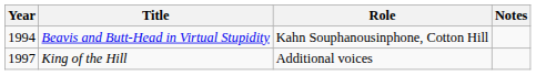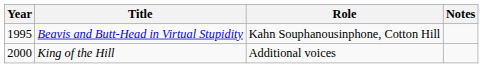Beavis and Butt-Head in Virtual Stupidity | Year: 1994 -> 1995
King of the Hill | Year: 1997 -> 2000
